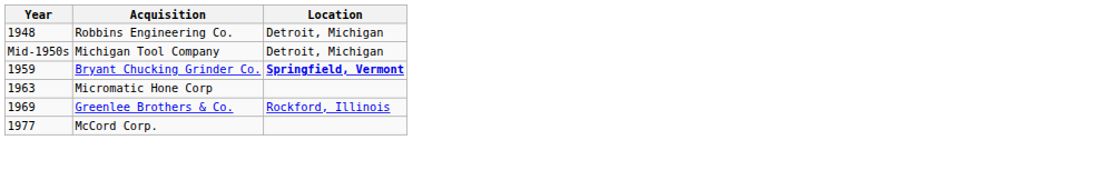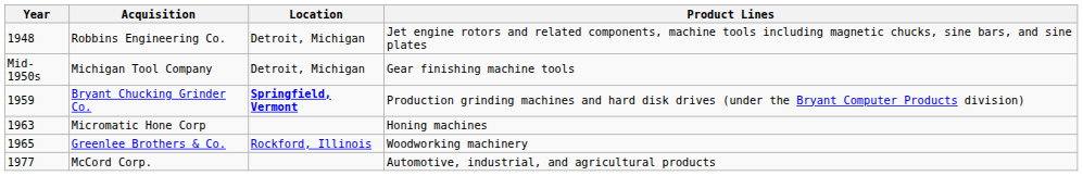+ column: Product Lines | Jet engine rotors and related components, machine tools including magnetic chucks, sine bars, and sine plates | Gear finishing machine tools | Production grinding machines and hard disk drives (under the Bryant Computer Products division) | Honing machines | Woodworking machinery | Automotive, industrial, and agricultural products
Greenlee Brothers & Co. | Year: 1969 -> 1965
